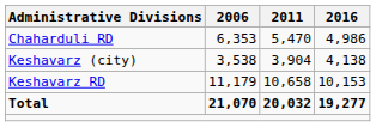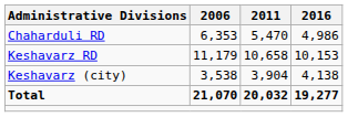rows swapped: Keshavarz RD <-> Keshavarz (city)
